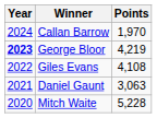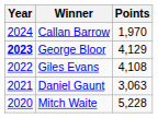George Bloor | Points: 4,219 -> 4,129
